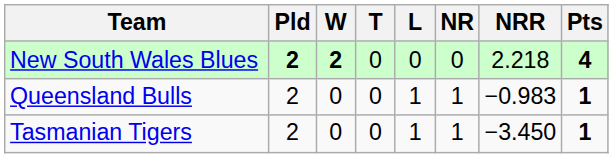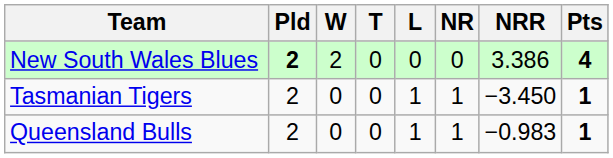New South Wales Blues | W: bold -> normal
New South Wales Blues | NRR: 2.218 -> 3.386
rows swapped: Queensland Bulls <-> Tasmanian Tigers
